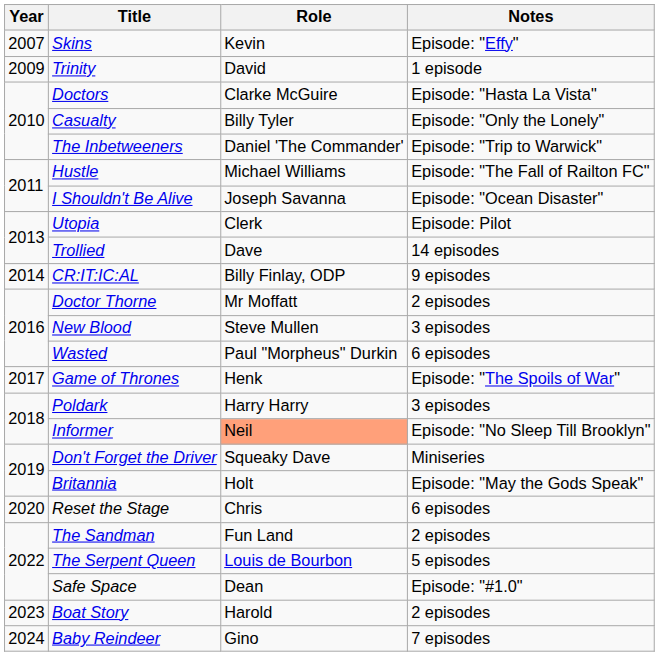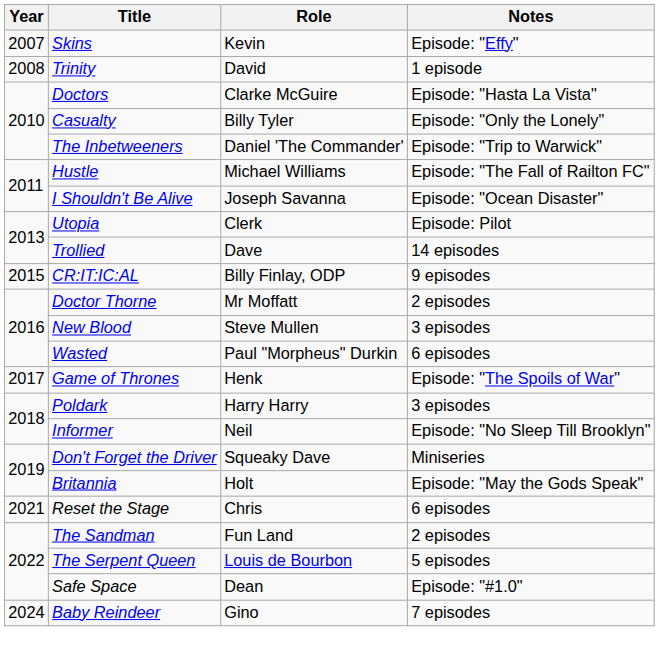Trinity | Year: 2009 -> 2008
CR:IT:IC:AL | Year: 2014 -> 2015
Informer | Role: lightsalmon background -> no background
Reset the Stage | Year: 2020 -> 2021
- row: 2023 | Boat Story | Harold | 2 episodes
